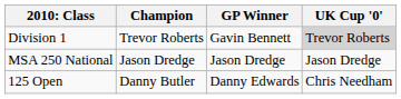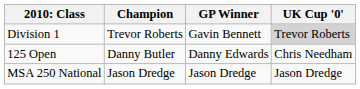rows swapped: MSA 250 National <-> 125 Open
